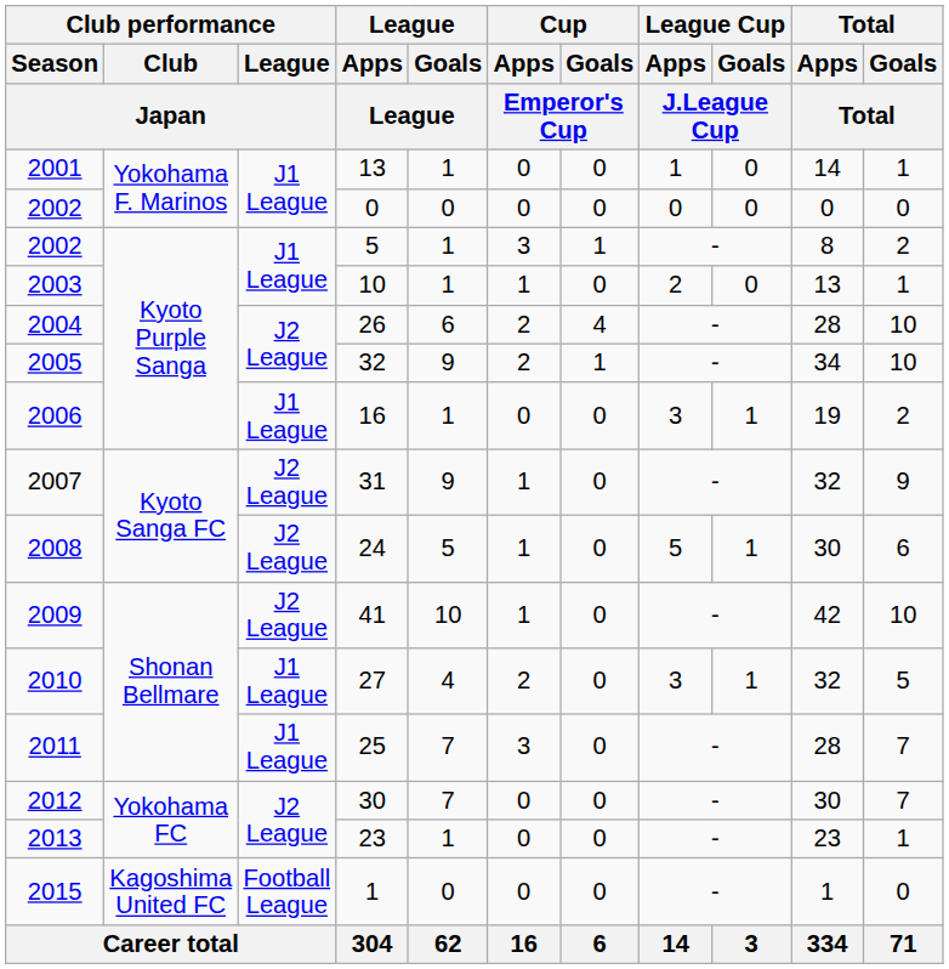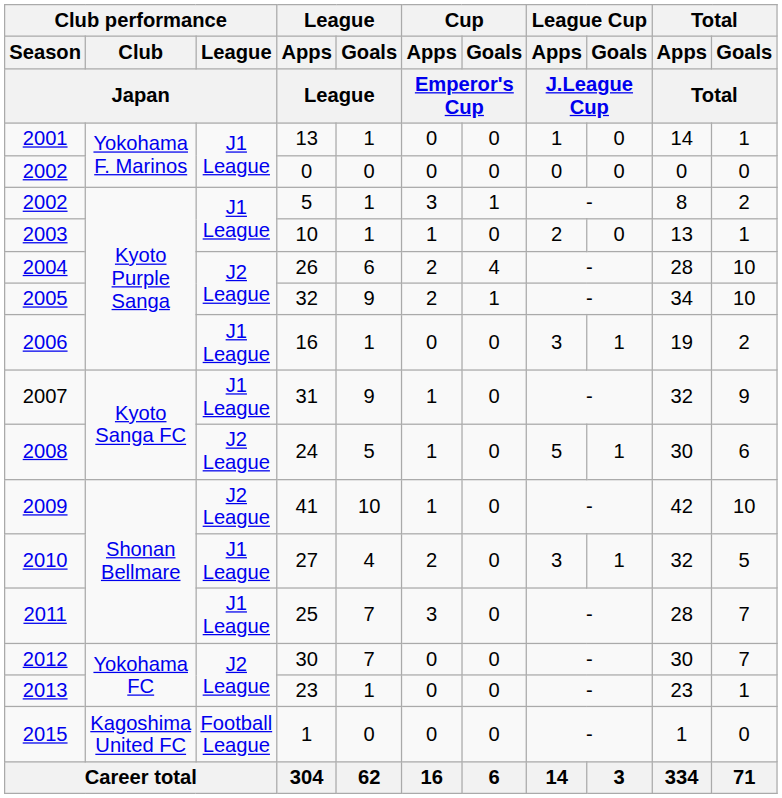31 | Club performance / League / Japan: J2 League -> J1 League
